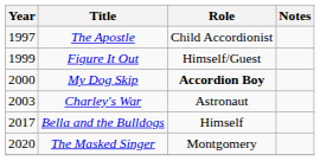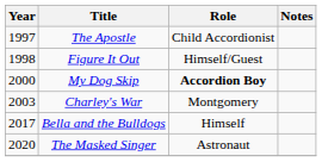Figure It Out | Year: 1999 -> 1998
Charley's War | Role: Astronaut -> Montgomery
The Masked Singer | Role: Montgomery -> Astronaut
